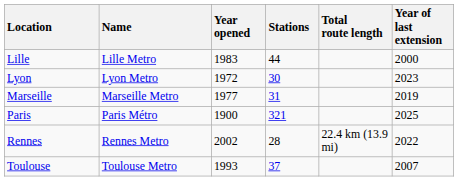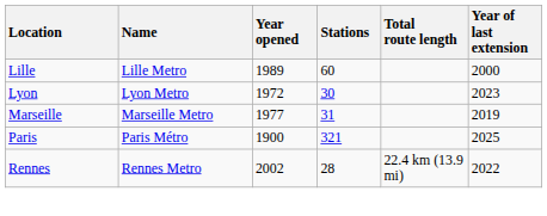Lille | Year opened: 1983 -> 1989
Lille | Stations: 44 -> 60
- row: Toulouse | Toulouse Metro | 1993 | 37 | 2007
